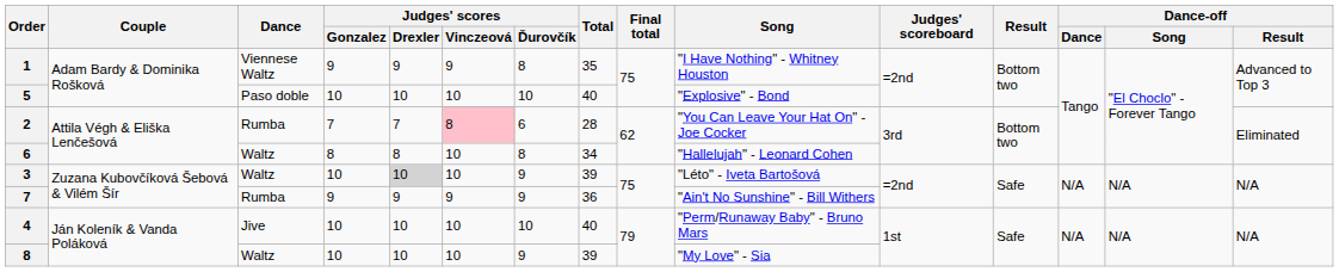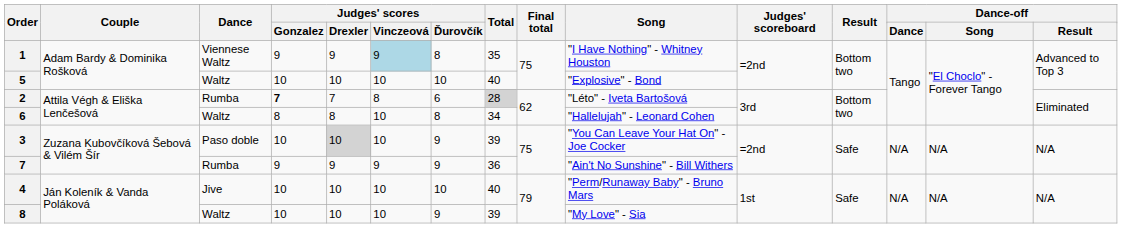1 | Judges' scores / Vinczeová: no background -> lightblue background
5 | Dance: Paso doble -> Waltz
2 | Judges' scores / Gonzalez: normal -> bold
2 | Judges' scores / Vinczeová: pink background -> no background
2 | Total: no background -> lightgrey background
2 | Song: "You Can Leave Your Hat On" - Joe Cocker -> "Léto" - Iveta Bartošová
3 | Dance: Waltz -> Paso doble
3 | Song: "Léto" - Iveta Bartošová -> "You Can Leave Your Hat On" - Joe Cocker
